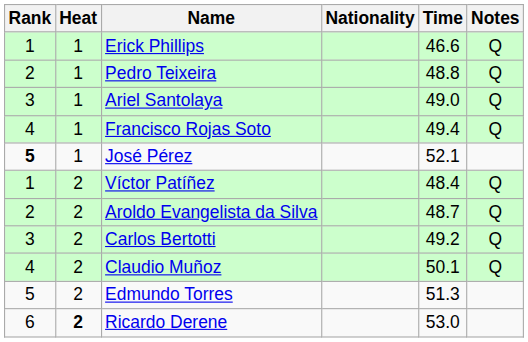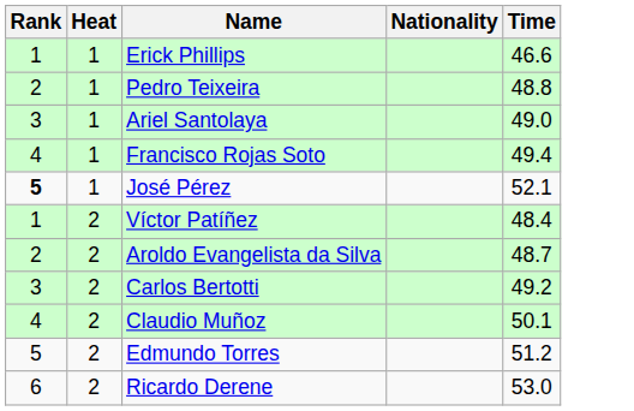- column: Notes | Q | Q | Q | Q | Q | Q | Q | Q
Edmundo Torres | Time: 51.3 -> 51.2
Ricardo Derene | Heat: bold -> normal
